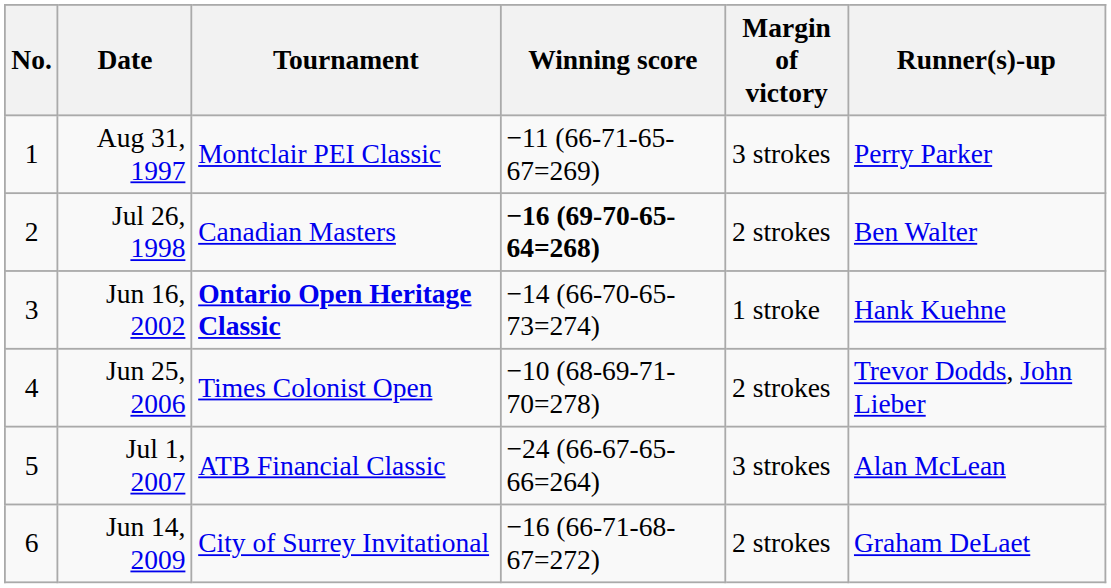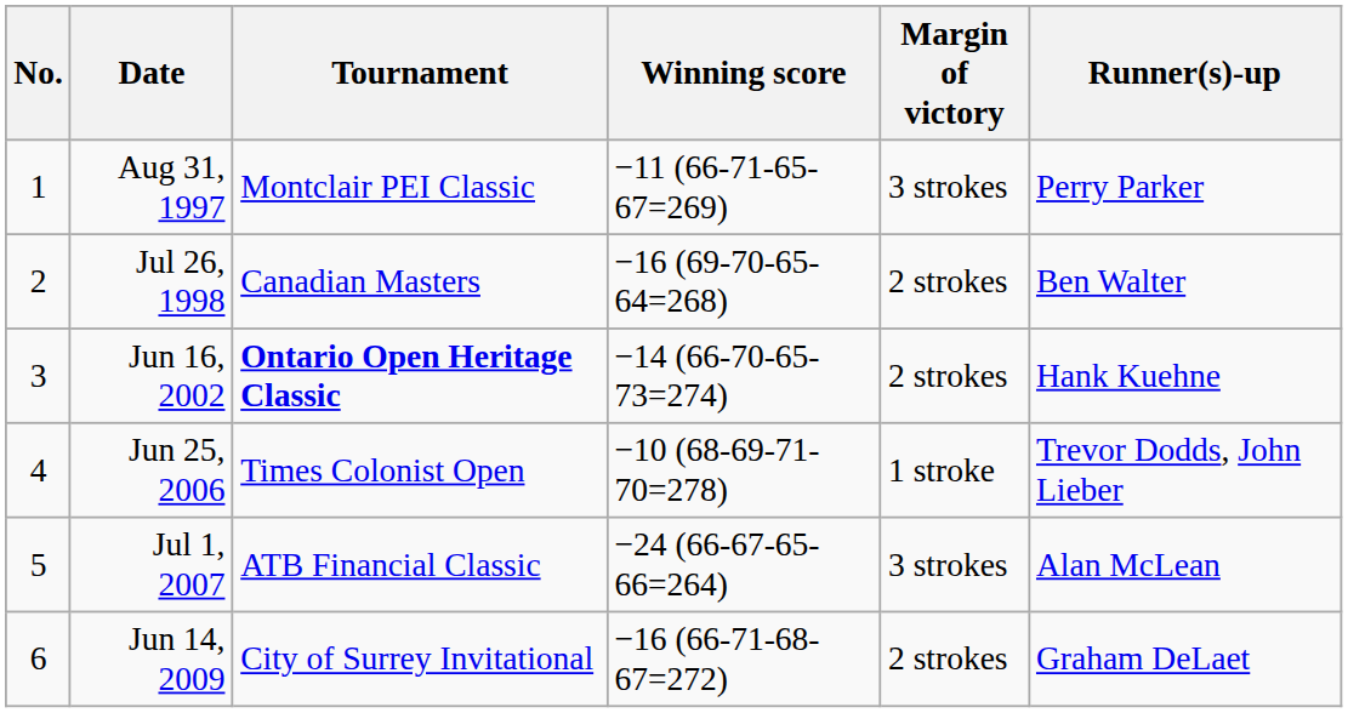Jul 26, 1998 | Winning score: bold -> normal
Jun 16, 2002 | Margin of victory: 1 stroke -> 2 strokes
Jun 25, 2006 | Margin of victory: 2 strokes -> 1 stroke
